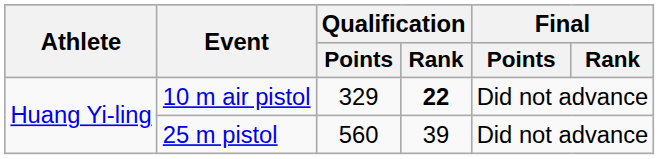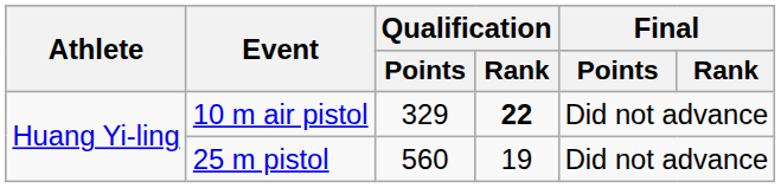25 m pistol | Qualification / Rank: 39 -> 19
